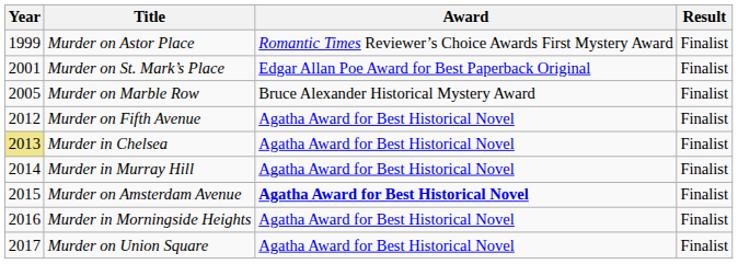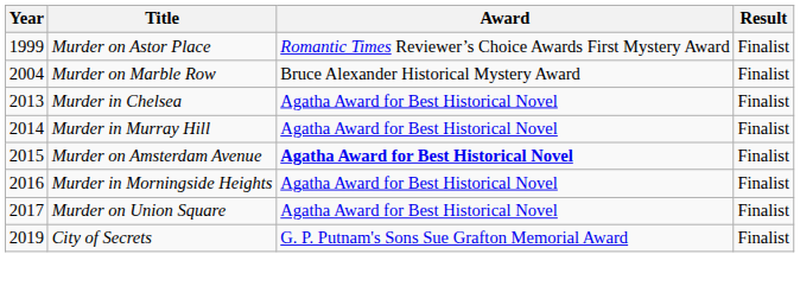- row: 2001 | Murder on St. Mark’s Place | Edgar Allan Poe Award for Best Paperback Original | Finalist
Murder on Marble Row | Year: 2005 -> 2004
- row: 2012 | Murder on Fifth Avenue | Agatha Award for Best Historical Novel | Finalist
Murder in Chelsea | Year: khaki background -> no background
+ row: 2019 | City of Secrets | G. P. Putnam's Sons Sue Grafton Memorial Award | Finalist
